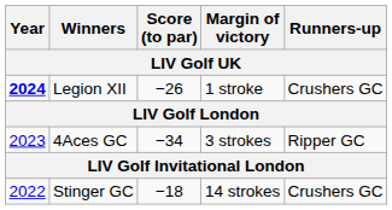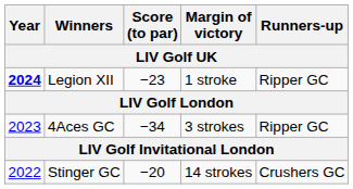Legion XII | Score (to par): −26 -> −23
Legion XII | column 5: Crushers GC -> Ripper GC
Stinger GC | Score (to par): −18 -> −20
